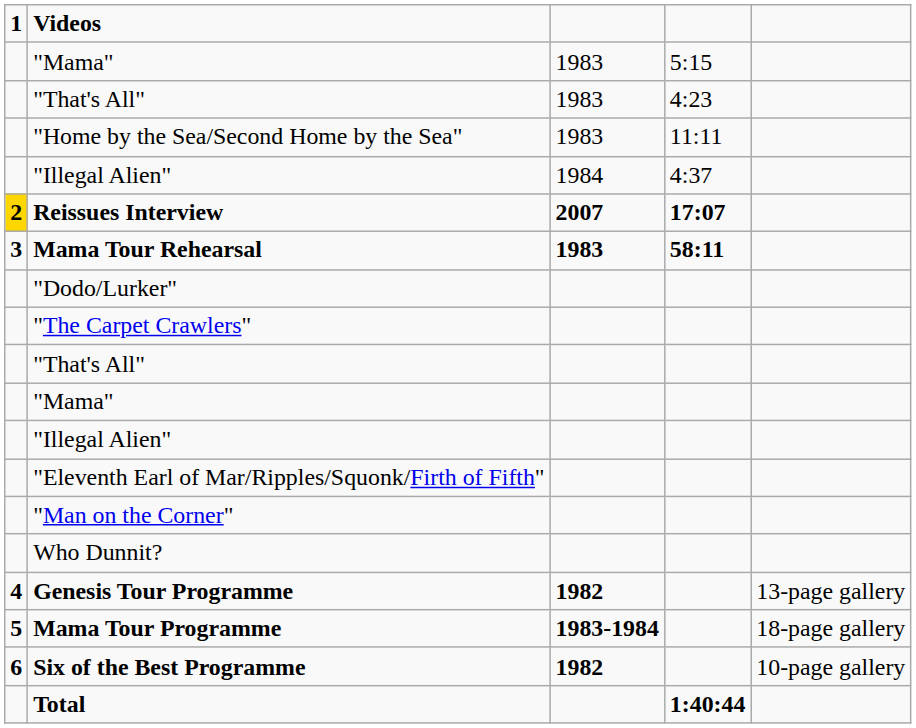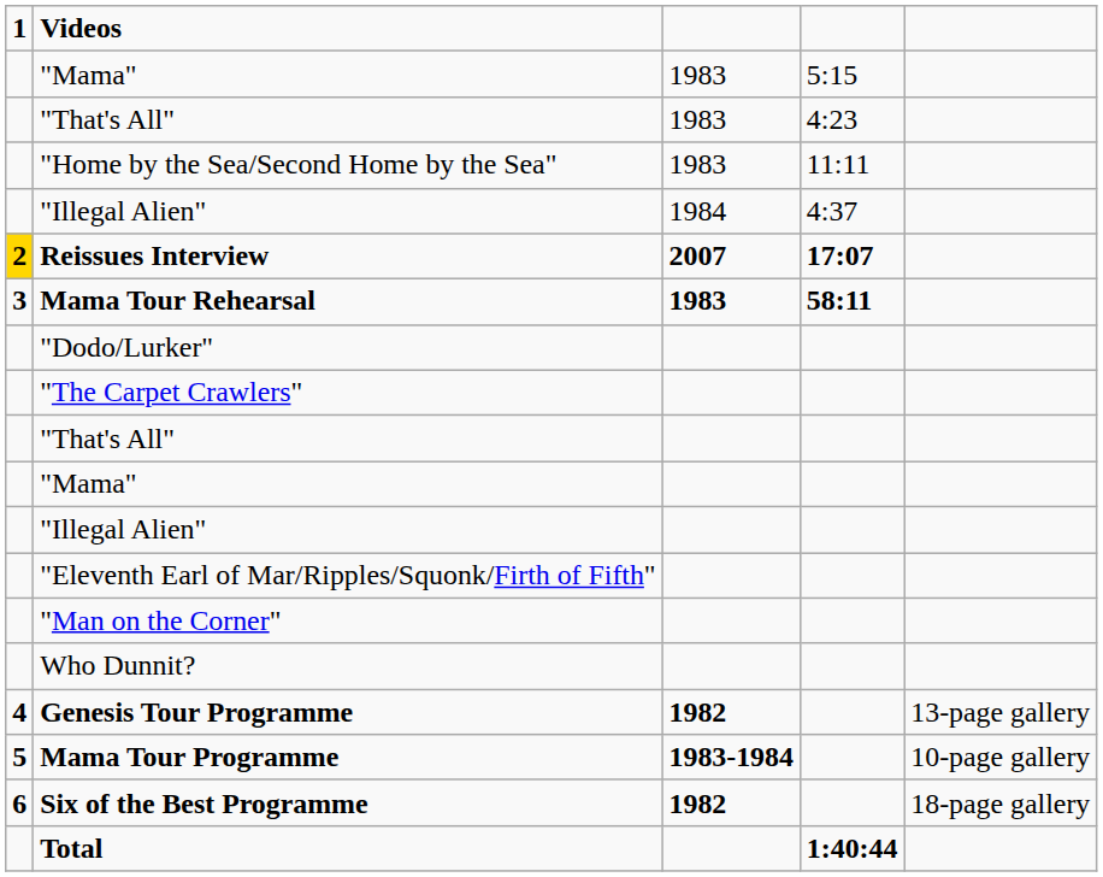Mama Tour Programme | column 5: 18-page gallery -> 10-page gallery
Six of the Best Programme | column 5: 10-page gallery -> 18-page gallery
